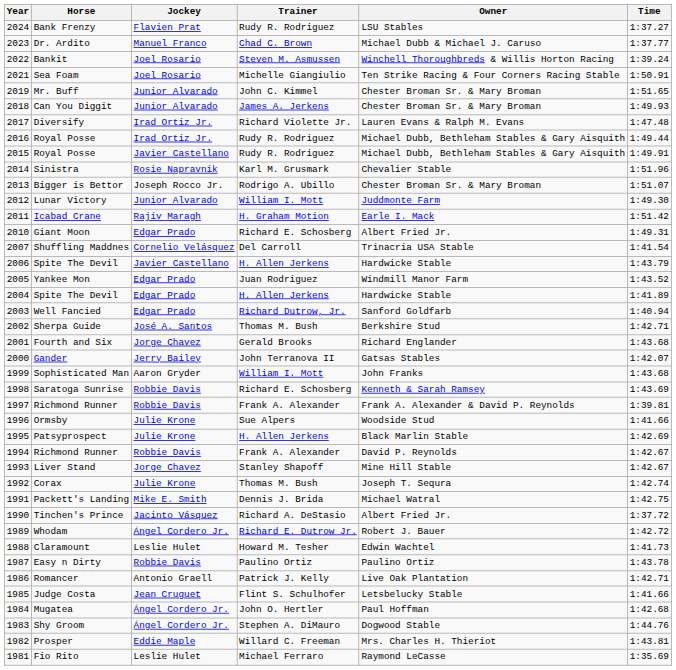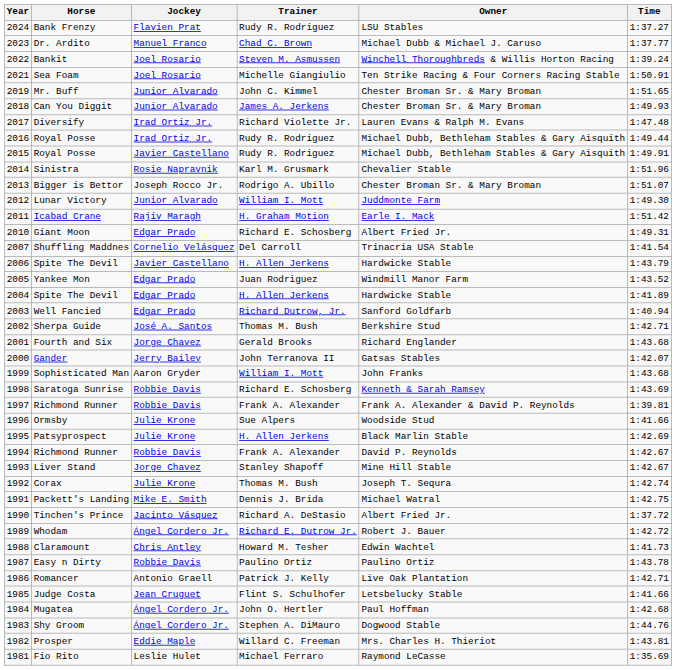Claramount | Jockey: Leslie Hulet -> Chris Antley
